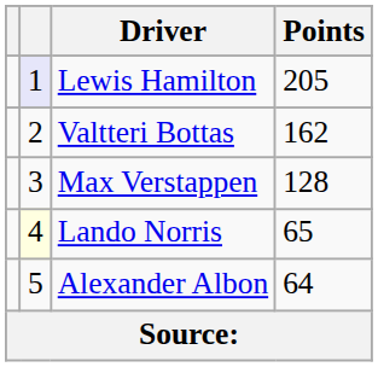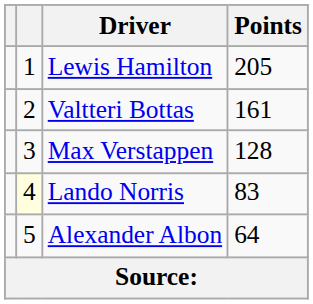Lewis Hamilton | column 2: lavender background -> no background
Valtteri Bottas | Points: 162 -> 161
Lando Norris | Points: 65 -> 83
